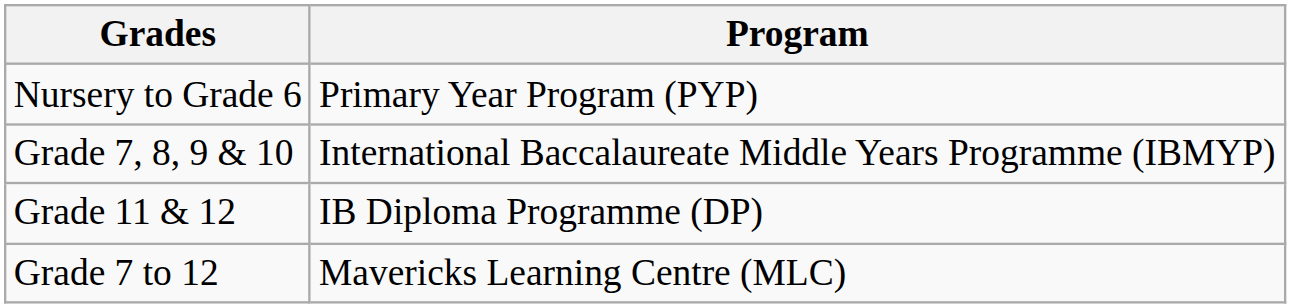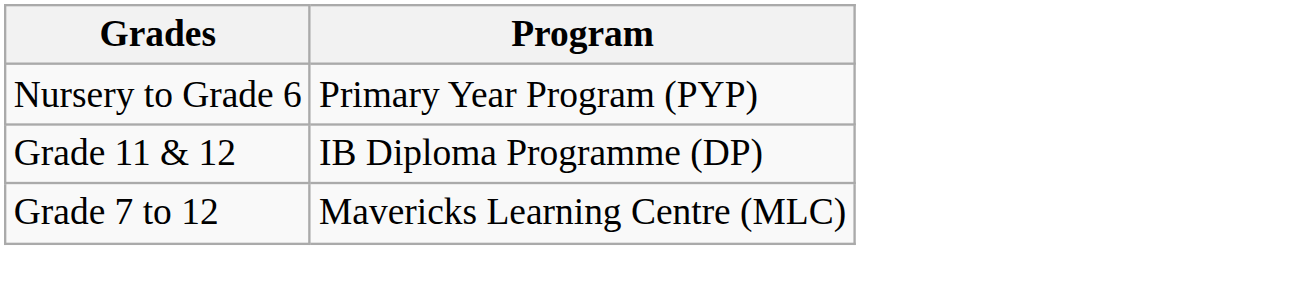- row: Grade 7, 8, 9 & 10 | International Baccalaureate Middle Years Programme (IBMYP)
